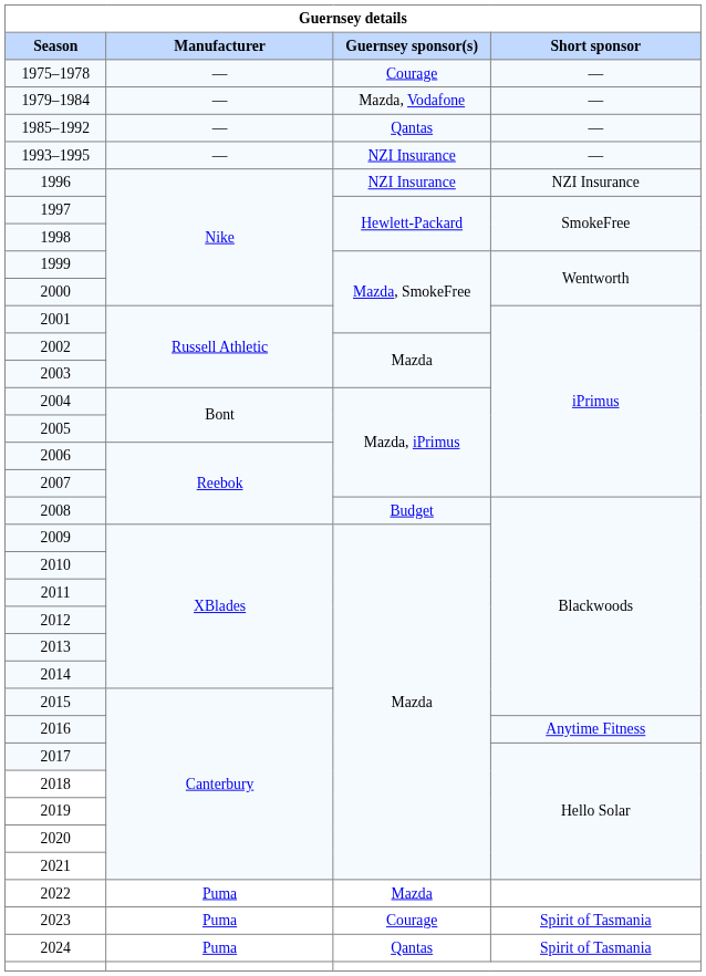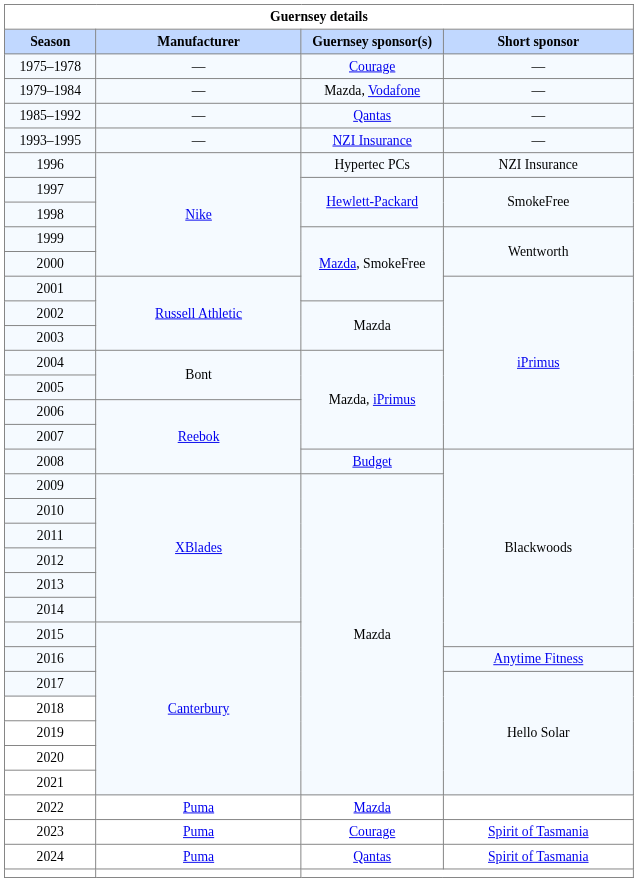1996 | Guernsey sponsor(s): NZI Insurance -> Hypertec PCs
